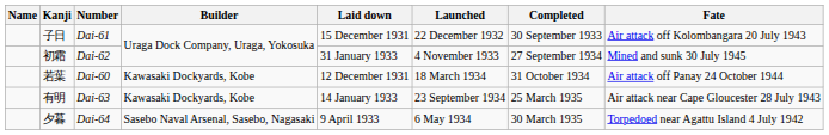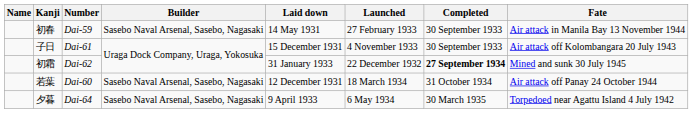+ row: 初春 | Dai-59 | Sasebo Naval Arsenal, Sasebo, Nagasaki | 14 May 1931 | 27 February 1933 | 30 September 1933 | Air attack in Manila Bay 13 November 1944
子日 | Launched: 22 December 1932 -> 4 November 1933
初霜 | Launched: 4 November 1933 -> 22 December 1932
初霜 | Completed: normal -> bold
若葉 | Builder: Kawasaki Dockyards, Kobe -> Sasebo Naval Arsenal, Sasebo, Nagasaki
- row: 有明 | Dai-63 | Kawasaki Dockyards, Kobe | 14 January 1933 | 23 September 1934 | 25 March 1935 | Air attack near Cape Gloucester 28 July 1943
